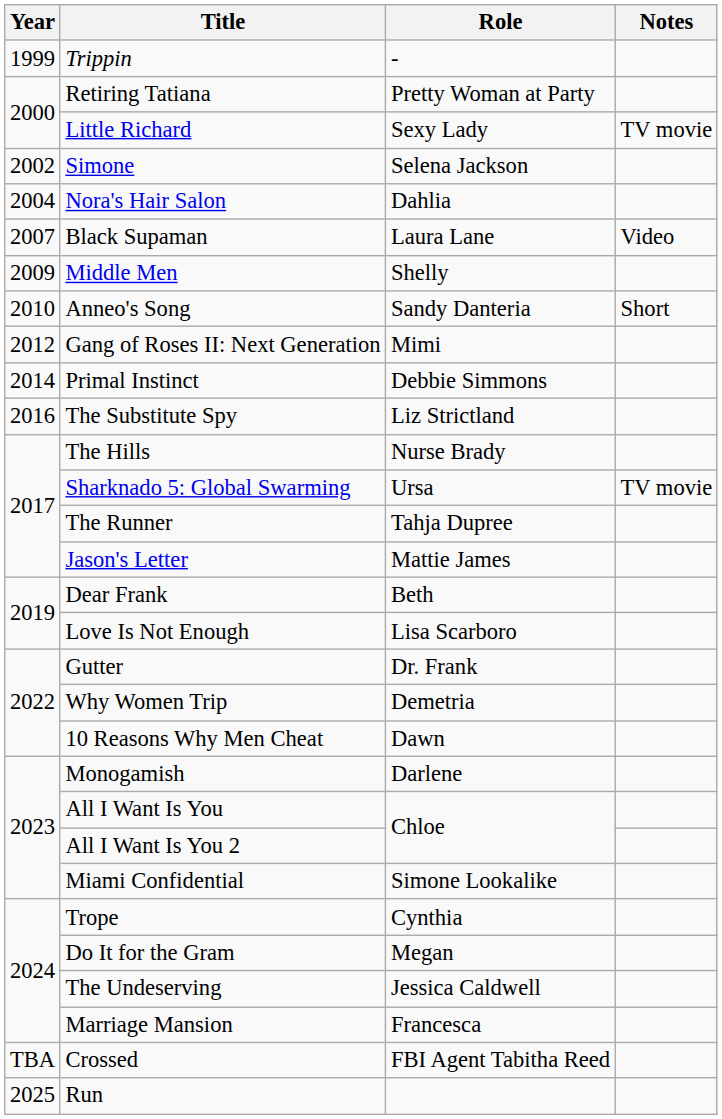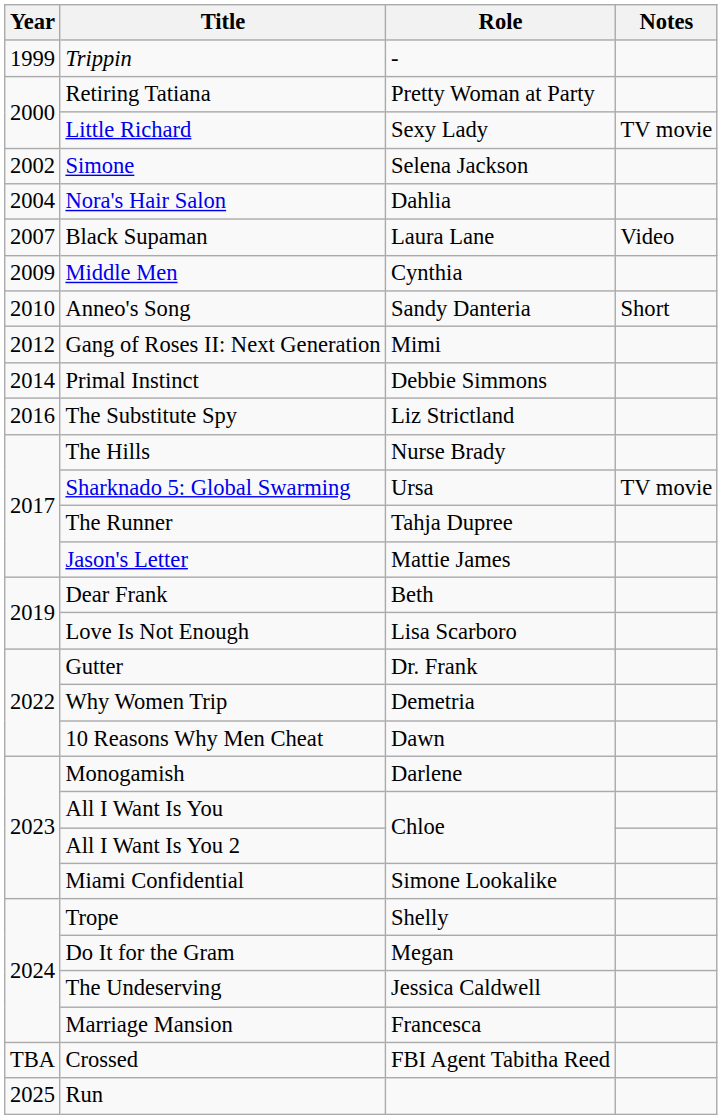Middle Men | Role: Shelly -> Cynthia
Trope | Role: Cynthia -> Shelly
